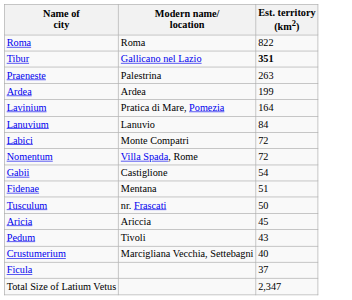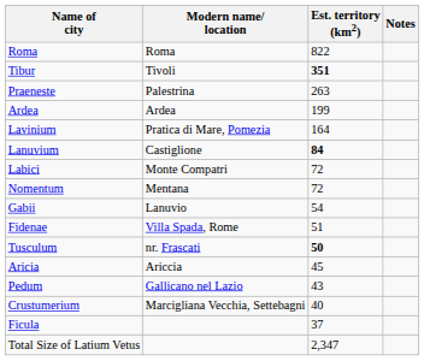+ column: Notes
Tibur | Modern name/ location: Gallicano nel Lazio -> Tivoli
Lanuvium | Modern name/ location: Lanuvio -> Castiglione
Lanuvium | Est. territory (km2): normal -> bold
Nomentum | Modern name/ location: Villa Spada, Rome -> Mentana
Gabii | Modern name/ location: Castiglione -> Lanuvio
Fidenae | Modern name/ location: Mentana -> Villa Spada, Rome
Tusculum | Est. territory (km2): normal -> bold
Pedum | Modern name/ location: Tivoli -> Gallicano nel Lazio
